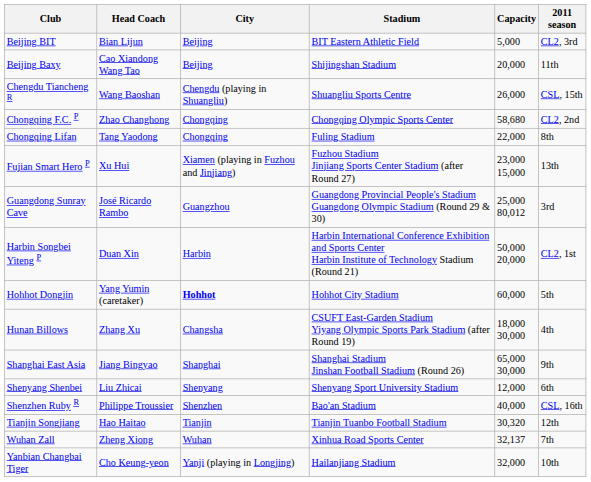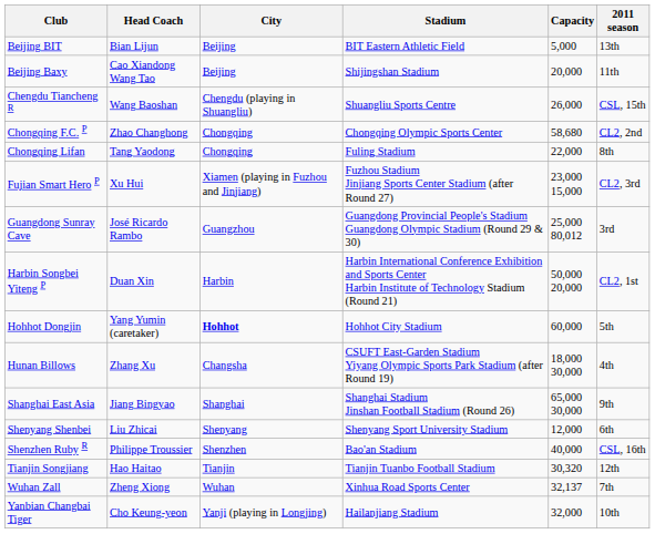Beijing BIT | 2011 season: CL2, 3rd -> 13th
Fujian Smart Hero P | 2011 season: 13th -> CL2, 3rd
